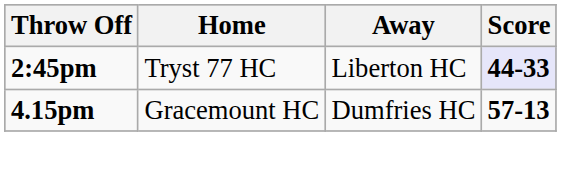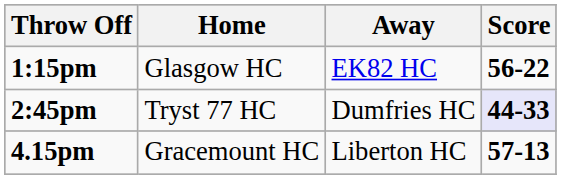+ row: 1:15pm | Glasgow HC | EK82 HC | 56-22
2:45pm | Away: Liberton HC -> Dumfries HC
4.15pm | Away: Dumfries HC -> Liberton HC
